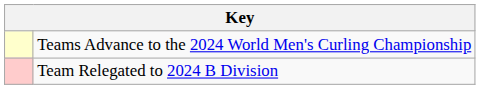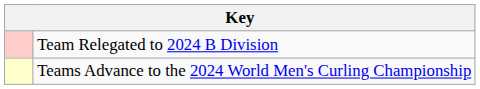rows swapped: Teams Advance to the 2024 World Men's Curling Championship <-> Team Relegated to 2024 B Division
